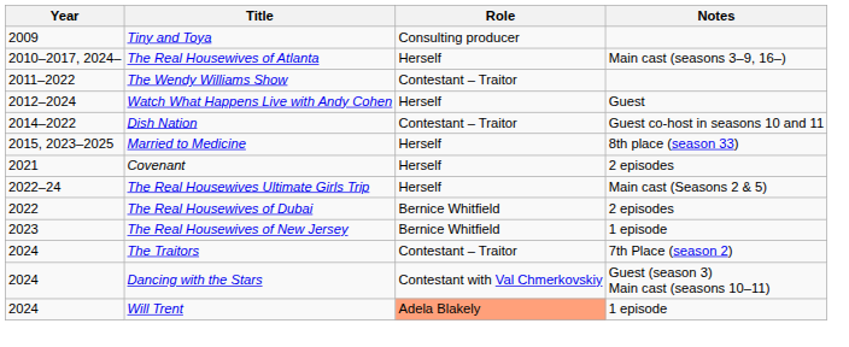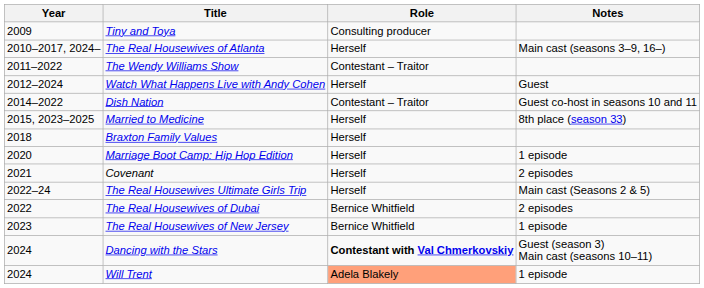+ row: 2018 | Braxton Family Values | Herself
+ row: 2020 | Marriage Boot Camp: Hip Hop Edition | Herself | 1 episode
- row: 2024 | The Traitors | Contestant – Traitor | 7th Place (season 2)
Dancing with the Stars | Role: normal -> bold
